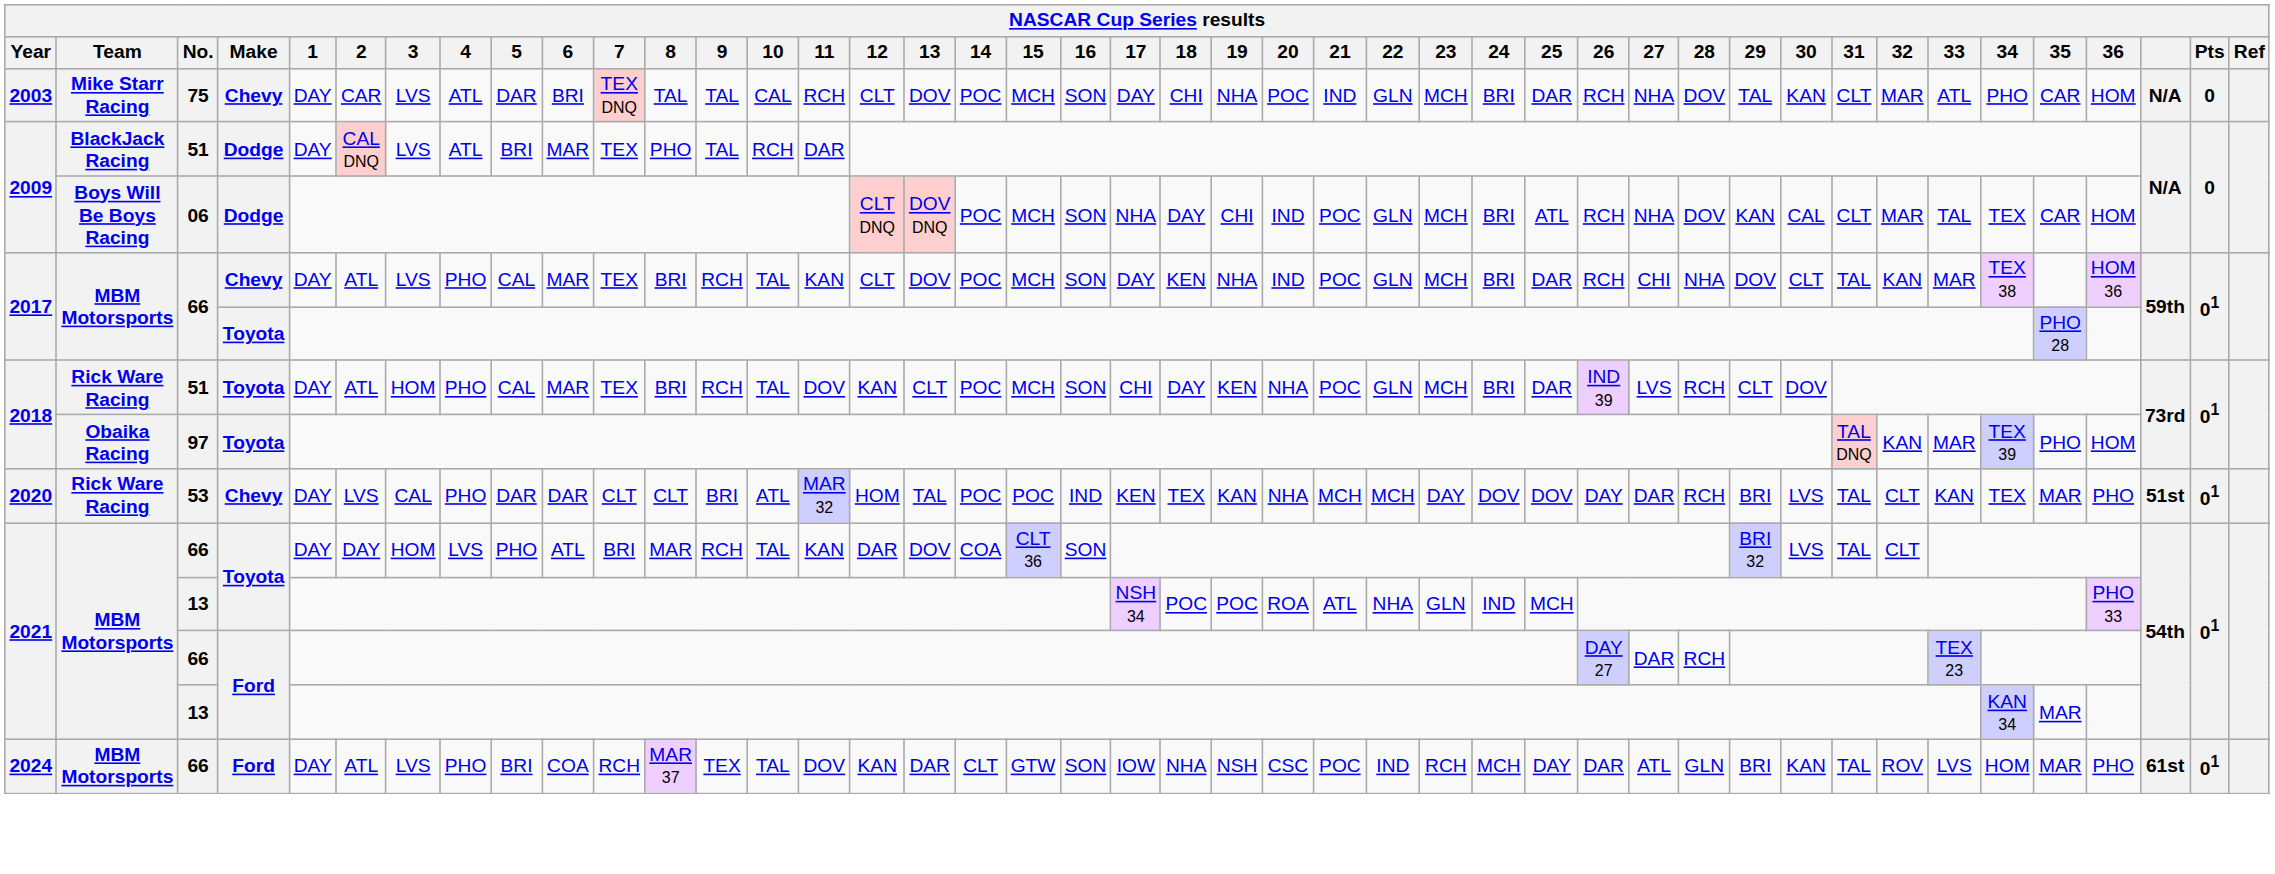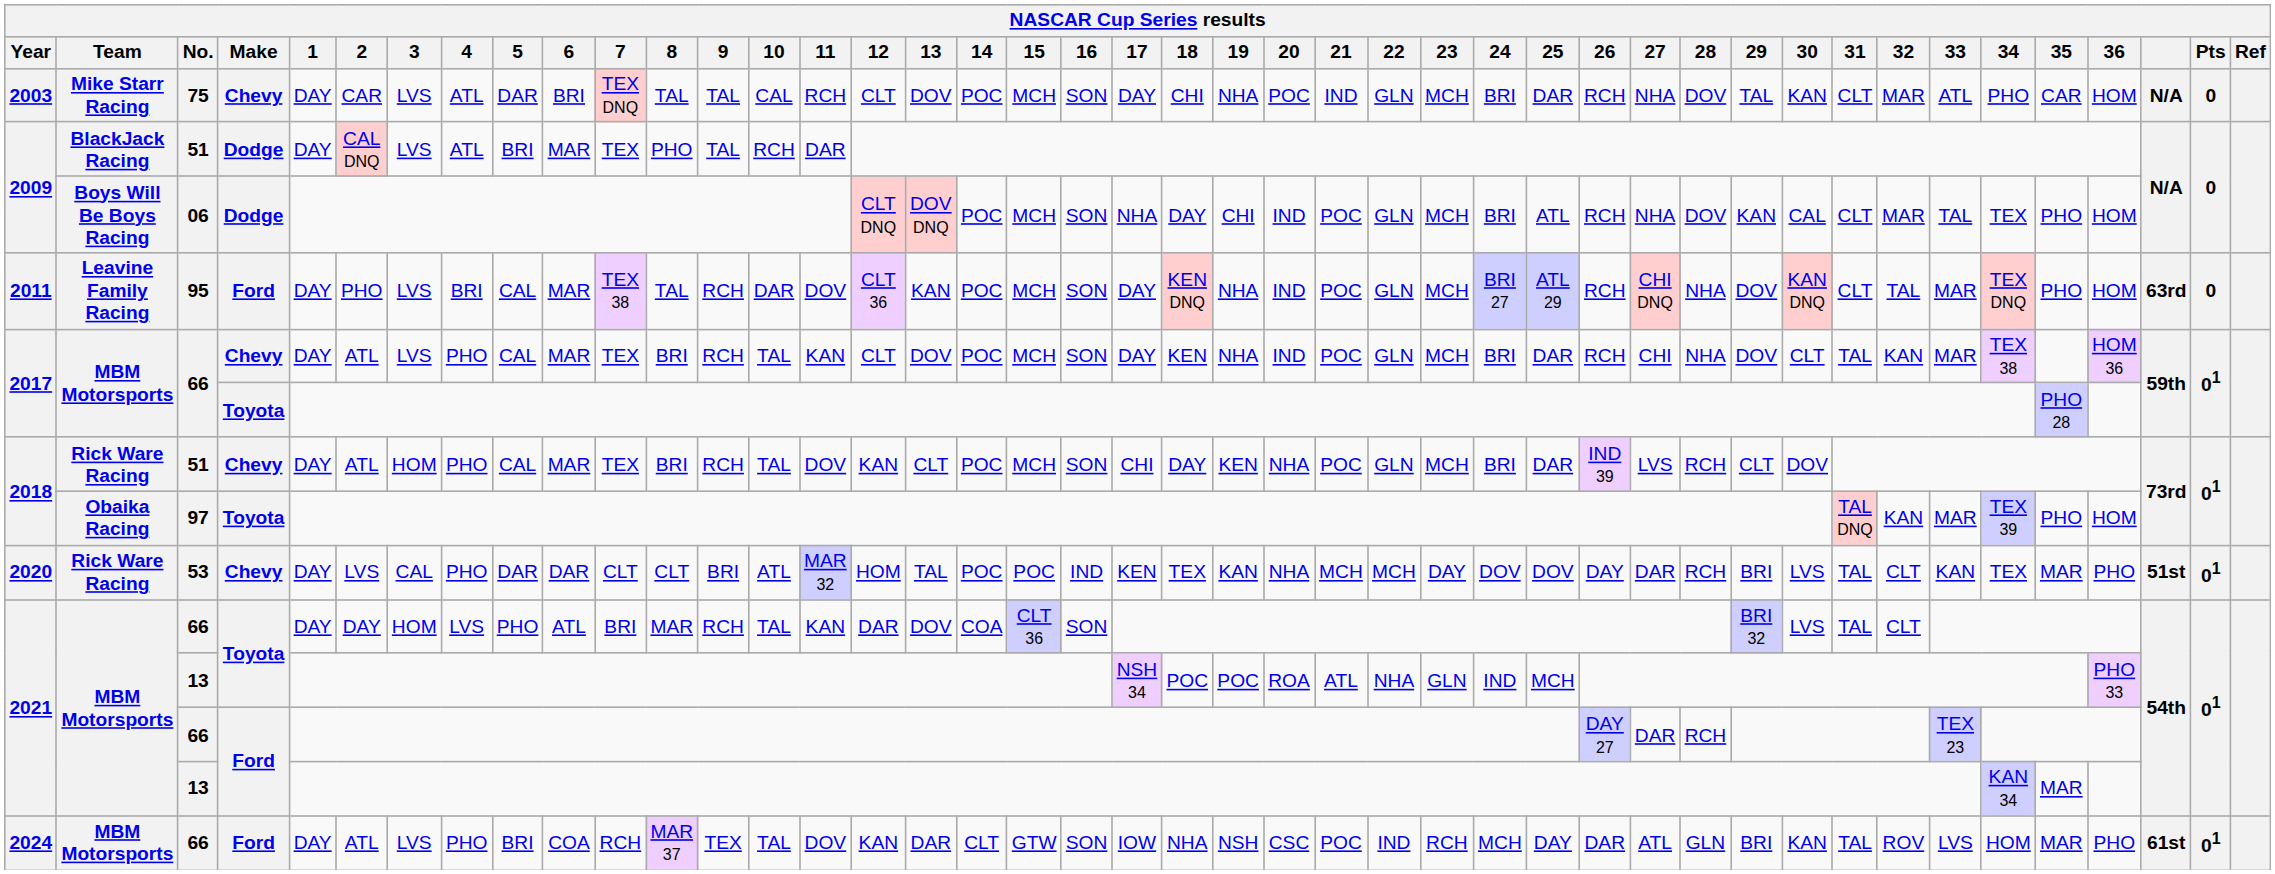2009 / 06 | 35: CAR -> PHO
+ row: 2011 | Leavine Family Racing | 95 | Ford | DAY | PHO | LVS | BRI | CAL | MAR | TEX 38 | TAL | RCH | DAR | DOV | CLT 36 | KAN | POC | MCH | SON | DAY | KEN DNQ | NHA | IND | POC | GLN | MCH | BRI 27 | ATL 29 | RCH | CHI DNQ | NHA | DOV | KAN DNQ | CLT | TAL | MAR | TEX DNQ | PHO | HOM | 63rd | 0
2018 / 51 | Make: Toyota -> Chevy
